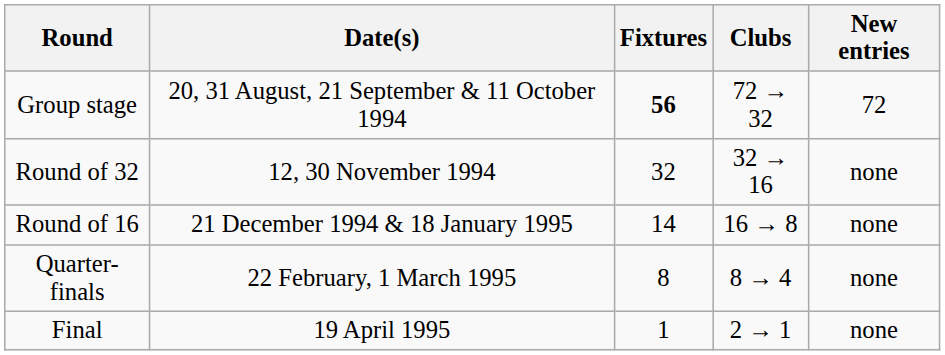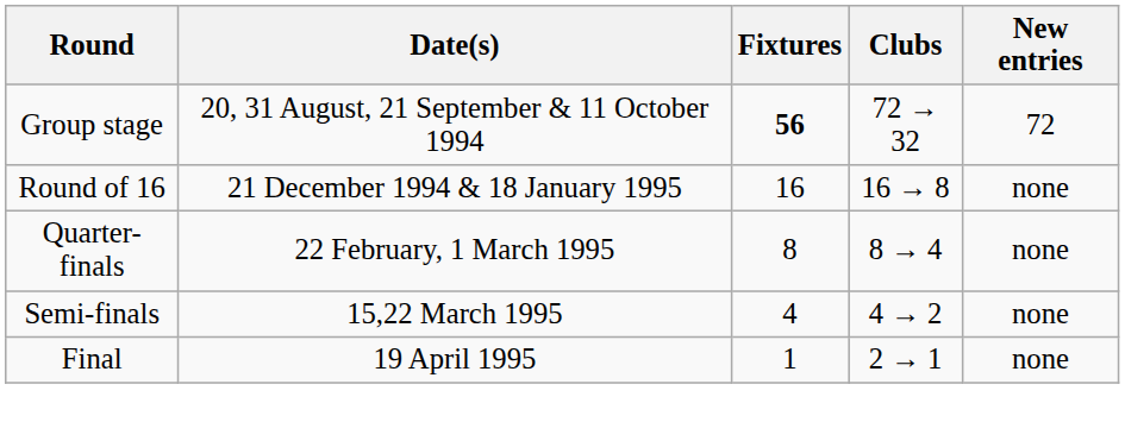- row: Round of 32 | 12, 30 November 1994 | 32 | 32 → 16 | none
Round of 16 | Fixtures: 14 -> 16
+ row: Semi-finals | 15,22 March 1995 | 4 | 4 → 2 | none
